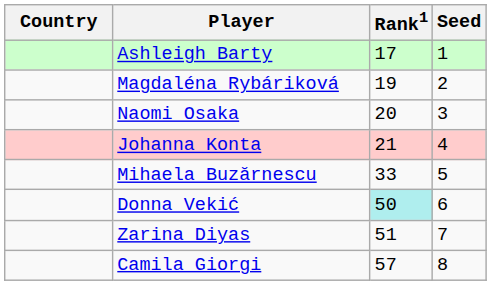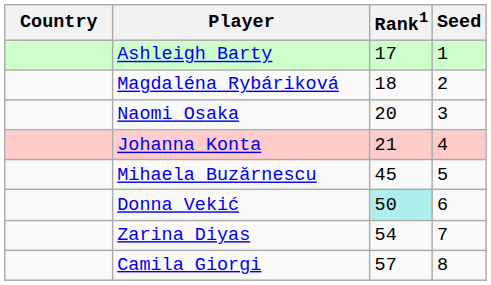Magdaléna Rybáriková | Rank1: 19 -> 18
Mihaela Buzărnescu | Rank1: 33 -> 45
Zarina Diyas | Rank1: 51 -> 54
